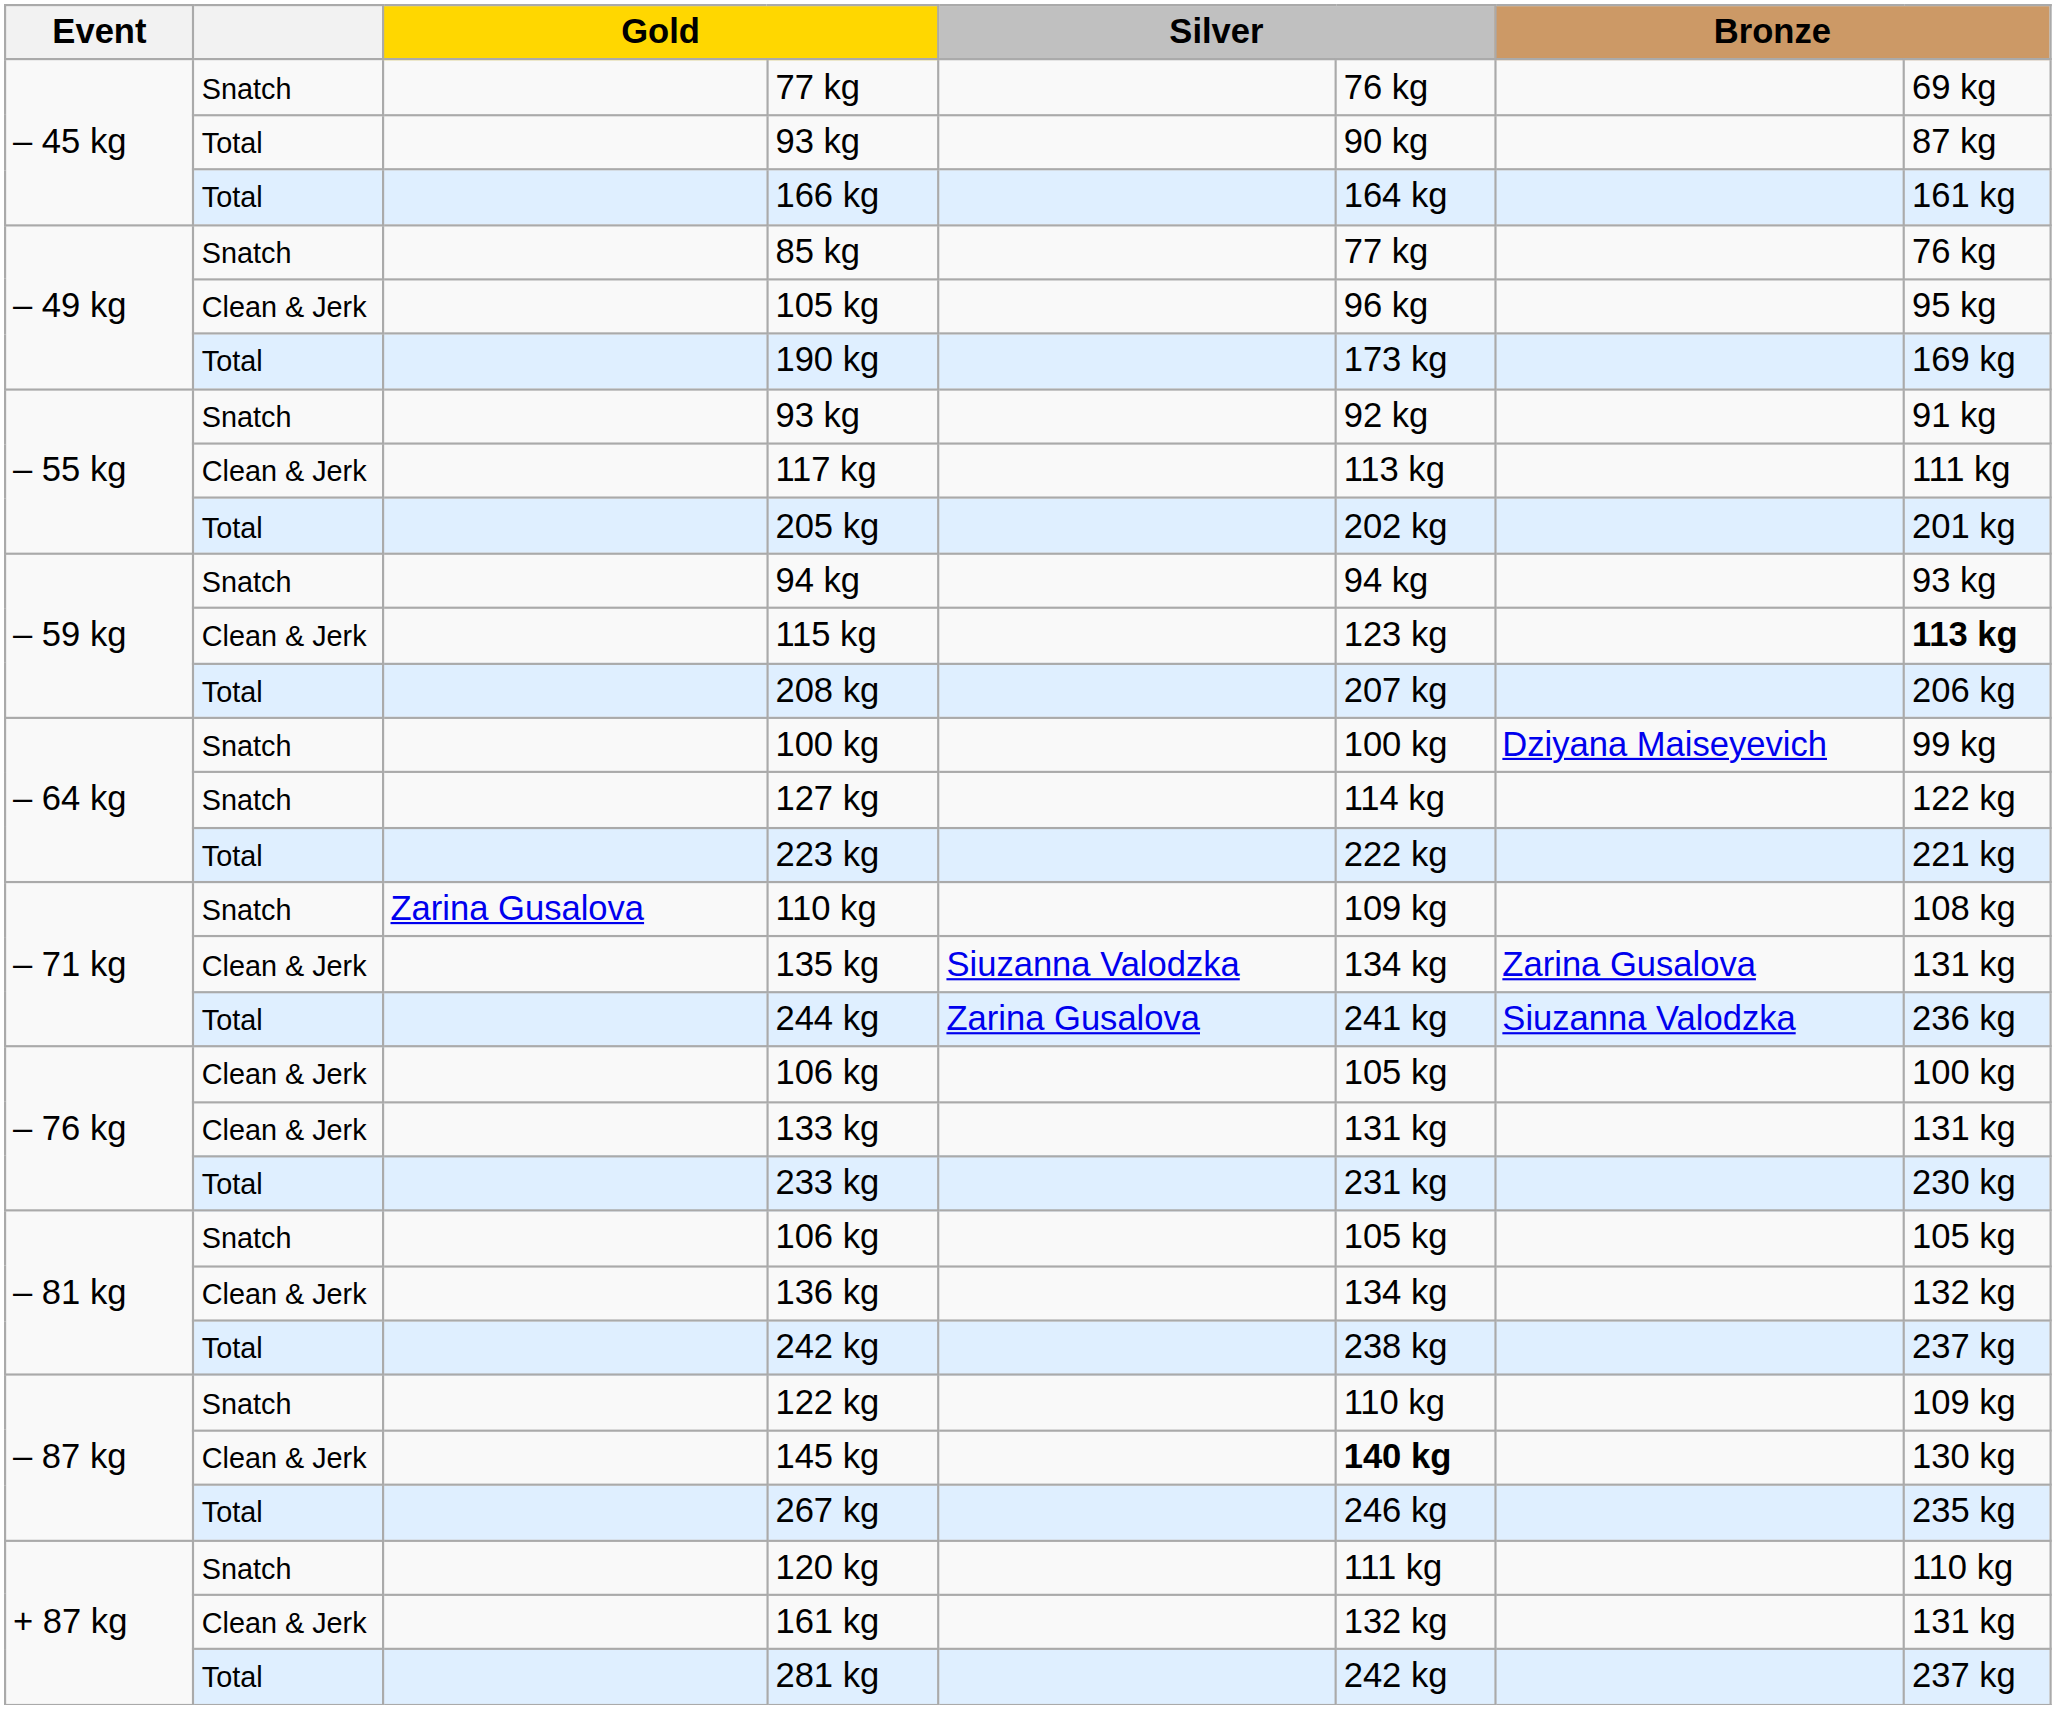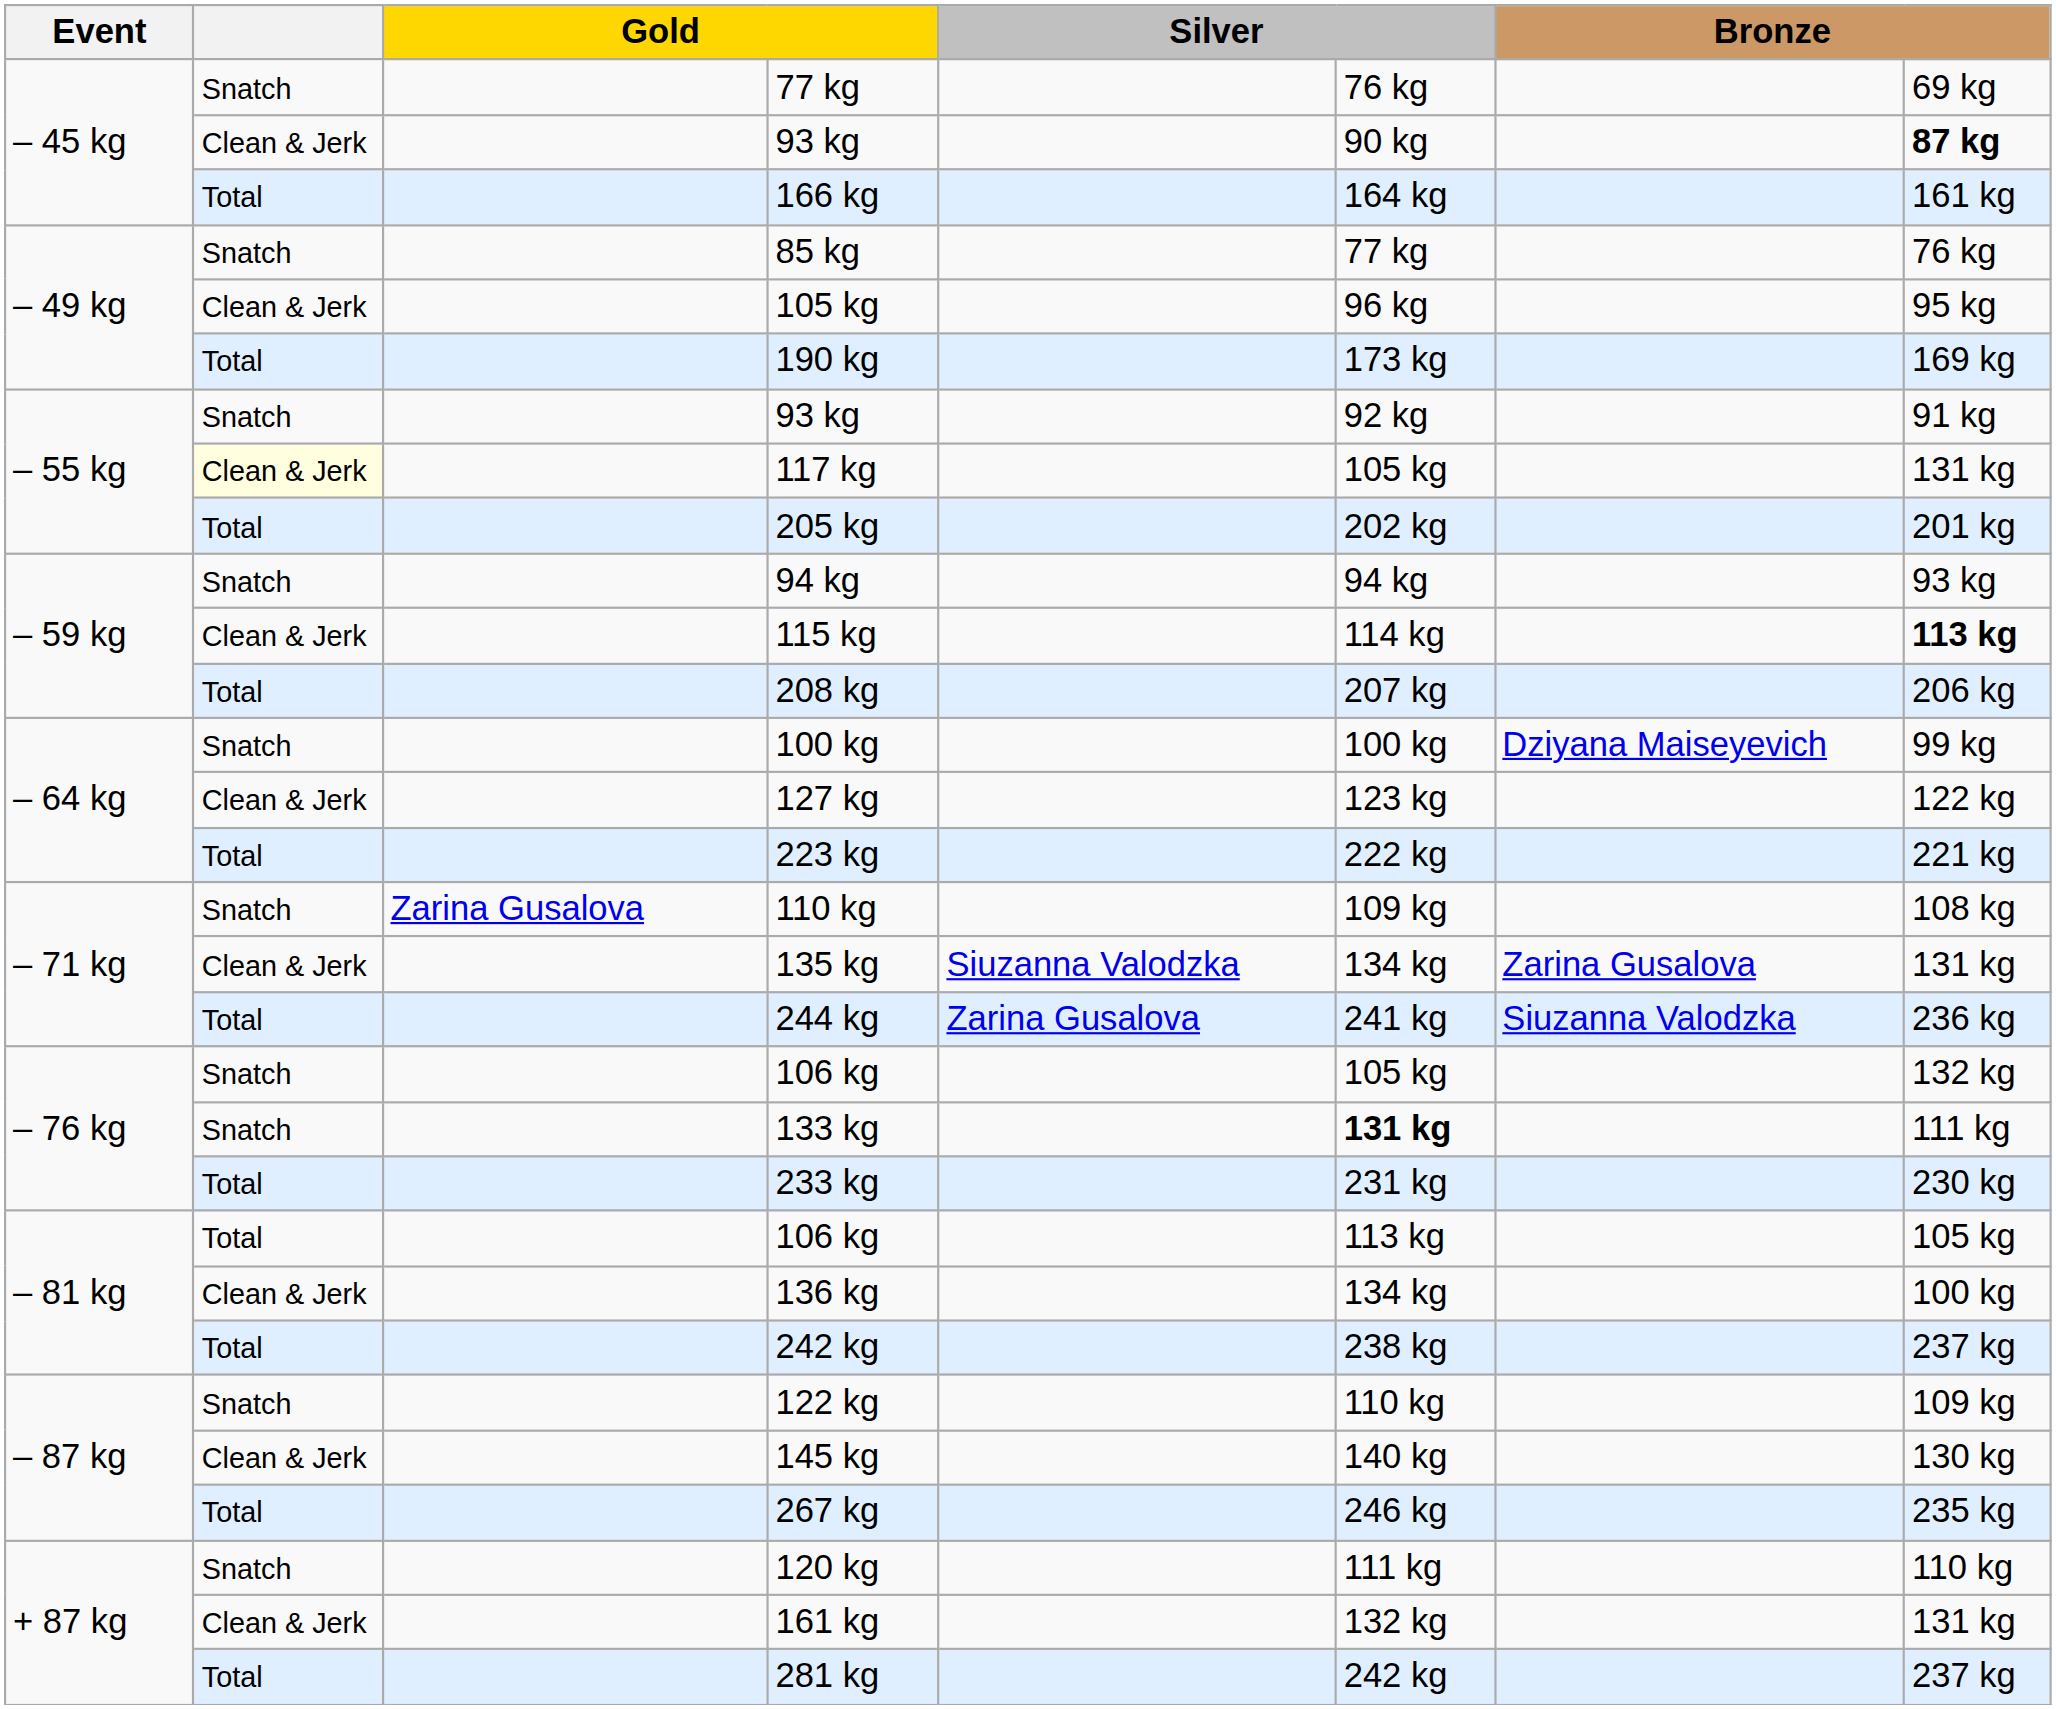– 45 kg / 93 kg | column 2: Total -> Clean & Jerk
– 45 kg / 93 kg | column 8: normal -> bold
117 kg | column 2: no background -> lightyellow background
117 kg | column 6: 113 kg -> 105 kg
117 kg | column 8: 111 kg -> 131 kg
115 kg | column 6: 123 kg -> 114 kg
127 kg | column 2: Snatch -> Clean & Jerk
127 kg | column 6: 114 kg -> 123 kg
– 76 kg / 106 kg | column 2: Clean & Jerk -> Snatch
– 76 kg / 106 kg | column 8: 100 kg -> 132 kg
133 kg | column 2: Clean & Jerk -> Snatch
133 kg | column 6: normal -> bold
133 kg | column 8: 131 kg -> 111 kg
– 81 kg / 106 kg | column 2: Snatch -> Total
– 81 kg / 106 kg | column 6: 105 kg -> 113 kg
136 kg | column 8: 132 kg -> 100 kg
145 kg | column 6: bold -> normal
